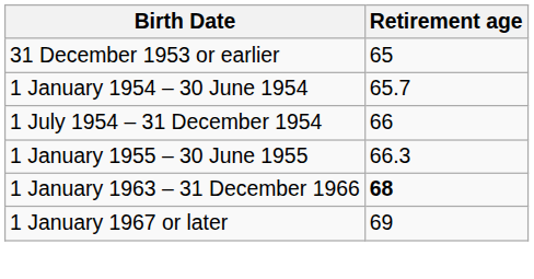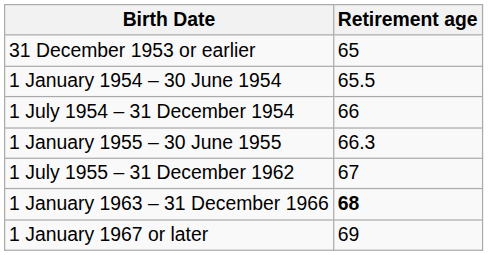1 January 1954 – 30 June 1954 | Retirement age: 65.7 -> 65.5
+ row: 1 July 1955 – 31 December 1962 | 67
